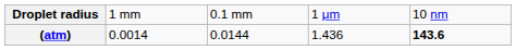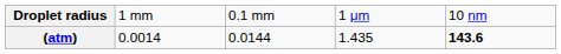(atm) | column 4: 1.436 -> 1.435
